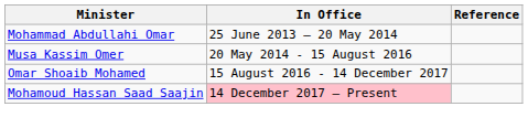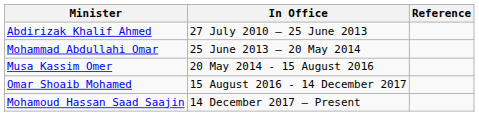+ row: Abdirizak Khalif Ahmed | 27 July 2010 – 25 June 2013
Mohamoud Hassan Saad Saajin | In Office: pink background -> no background
